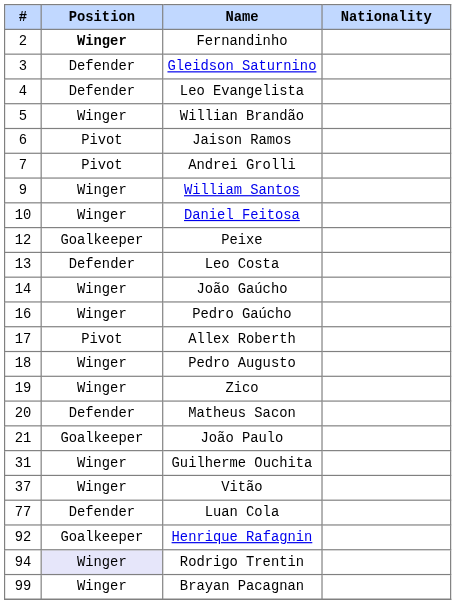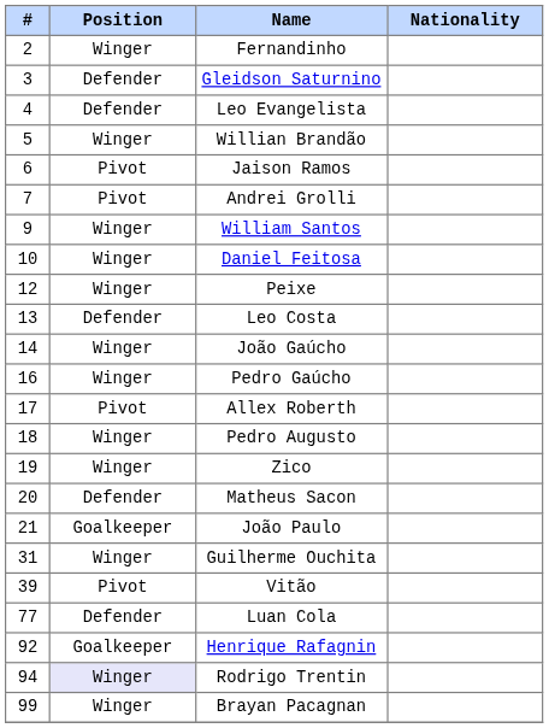Fernandinho | Position: bold -> normal
Peixe | Position: Goalkeeper -> Winger
Vitão | #: 37 -> 39
Vitão | Position: Winger -> Pivot
